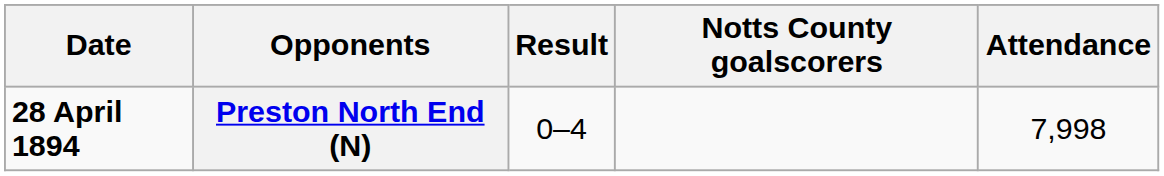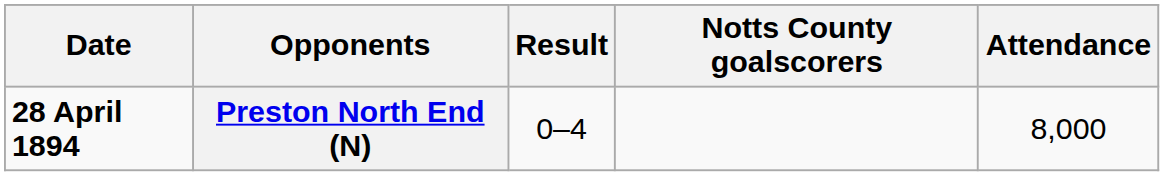Preston North End (N) | Attendance: 7,998 -> 8,000
